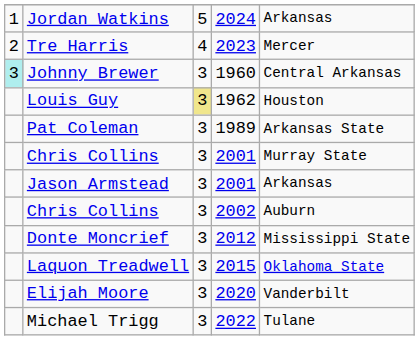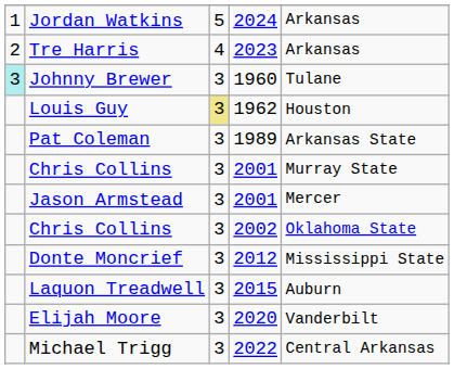Tre Harris | column 5: Mercer -> Arkansas
Johnny Brewer | column 5: Central Arkansas -> Tulane
Jason Armstead | column 5: Arkansas -> Mercer
Chris Collins / 2002 | column 5: Auburn -> Oklahoma State
Laquon Treadwell | column 5: Oklahoma State -> Auburn
Michael Trigg | column 5: Tulane -> Central Arkansas
